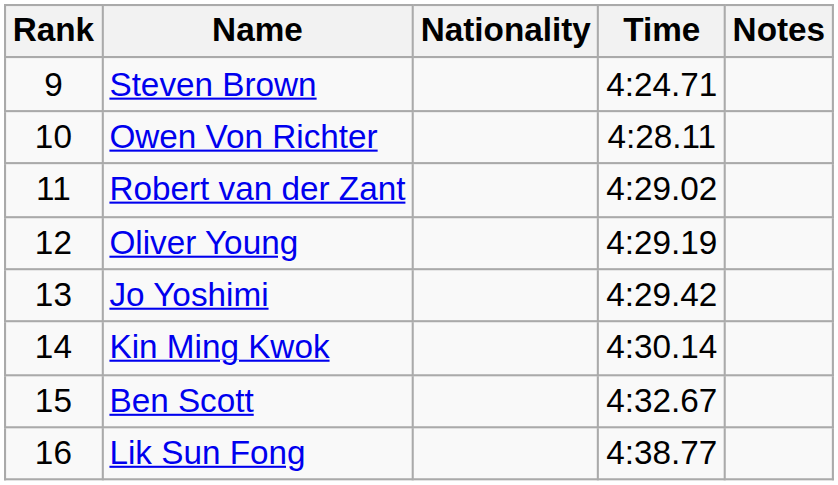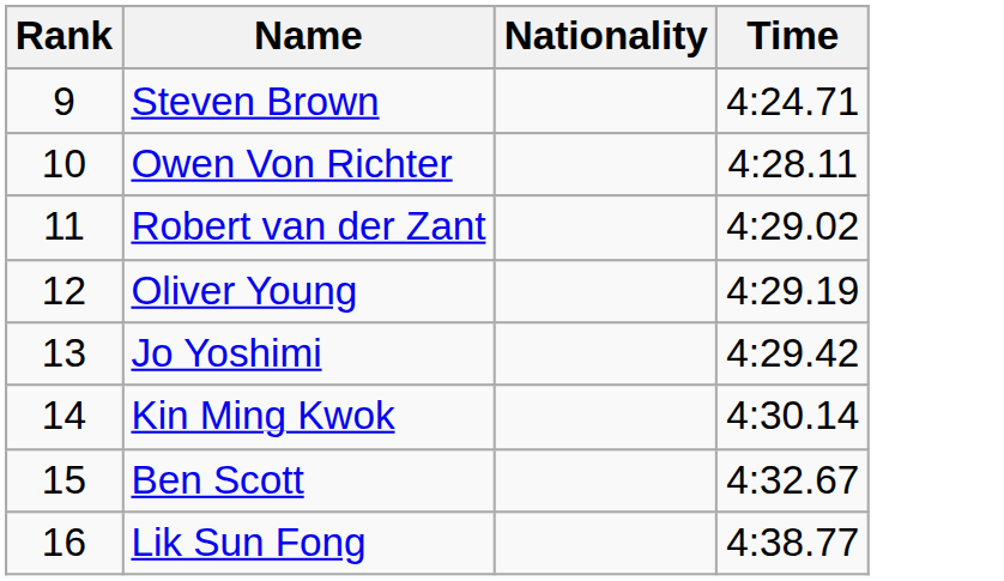- column: Notes
